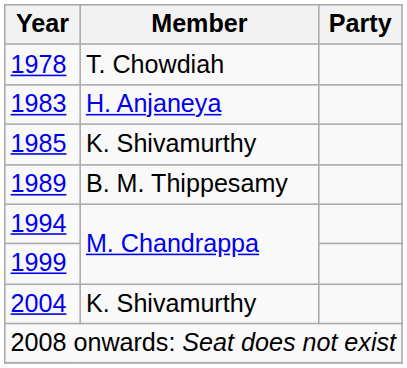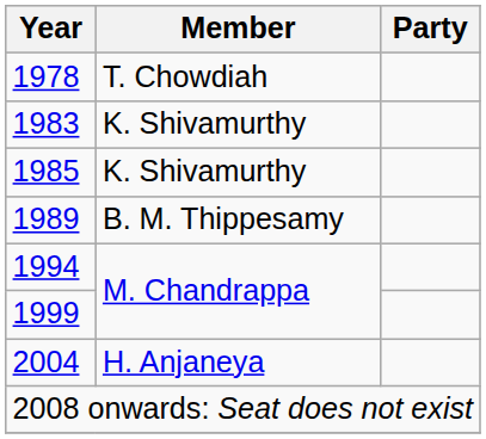1983 | Member: H. Anjaneya -> K. Shivamurthy
2004 | Member: K. Shivamurthy -> H. Anjaneya
